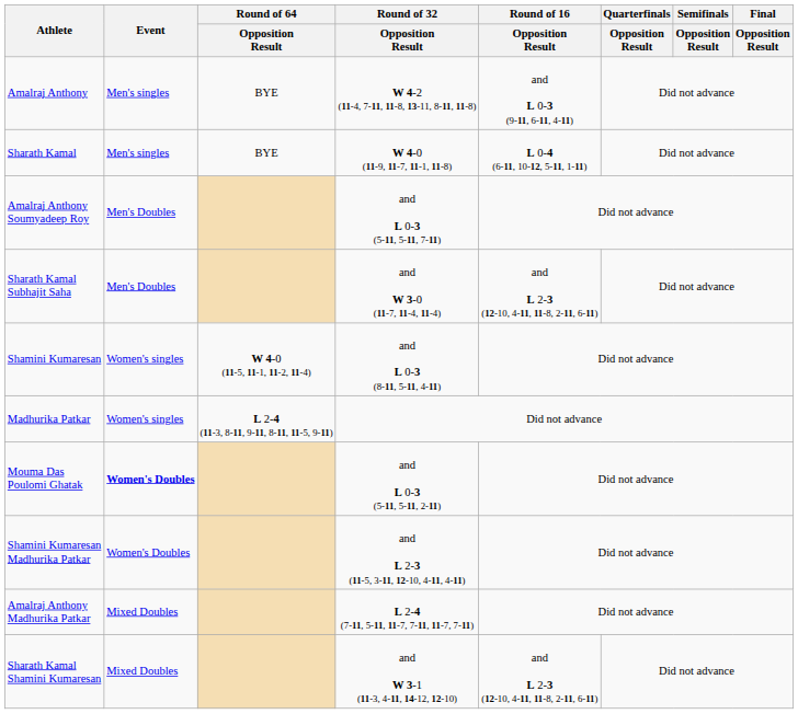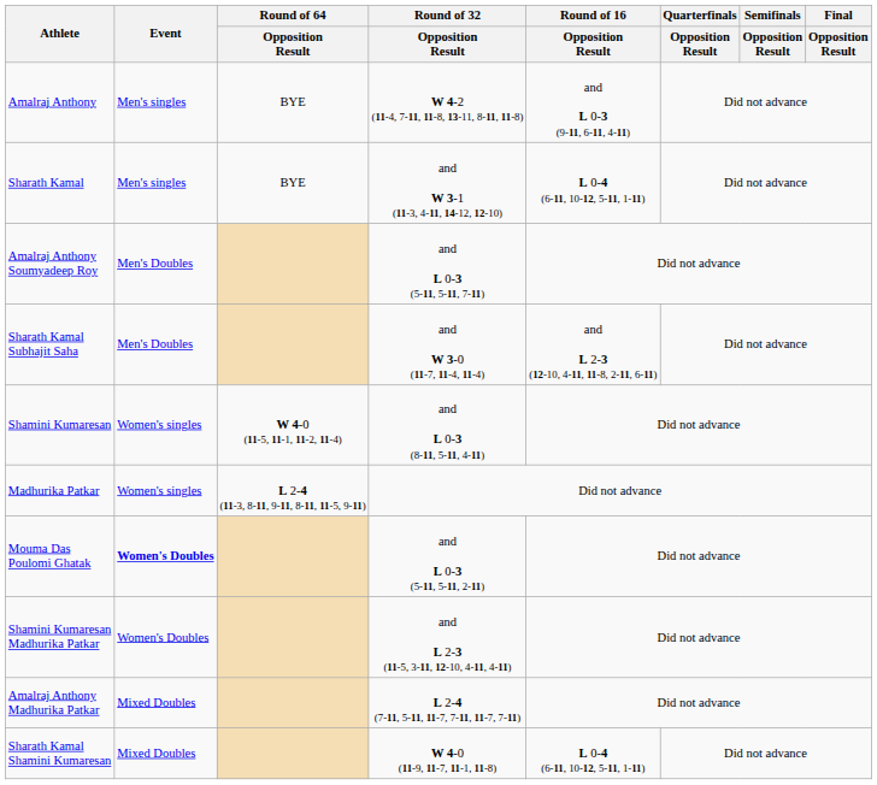Sharath Kamal | Round of 32 / Opposition Result: W 4-0 (11-9, 11-7, 11-1, 11-8) -> and W 3-1 (11-3, 4-11, 14-12, 12-10)
Sharath Kamal Shamini Kumaresan | Round of 32 / Opposition Result: and W 3-1 (11-3, 4-11, 14-12, 12-10) -> W 4-0 (11-9, 11-7, 11-1, 11-8)
Sharath Kamal Shamini Kumaresan | Round of 16 / Opposition Result: and L 2-3 (12-10, 4-11, 11-8, 2-11, 6-11) -> L 0-4 (6-11, 10-12, 5-11, 1-11)
